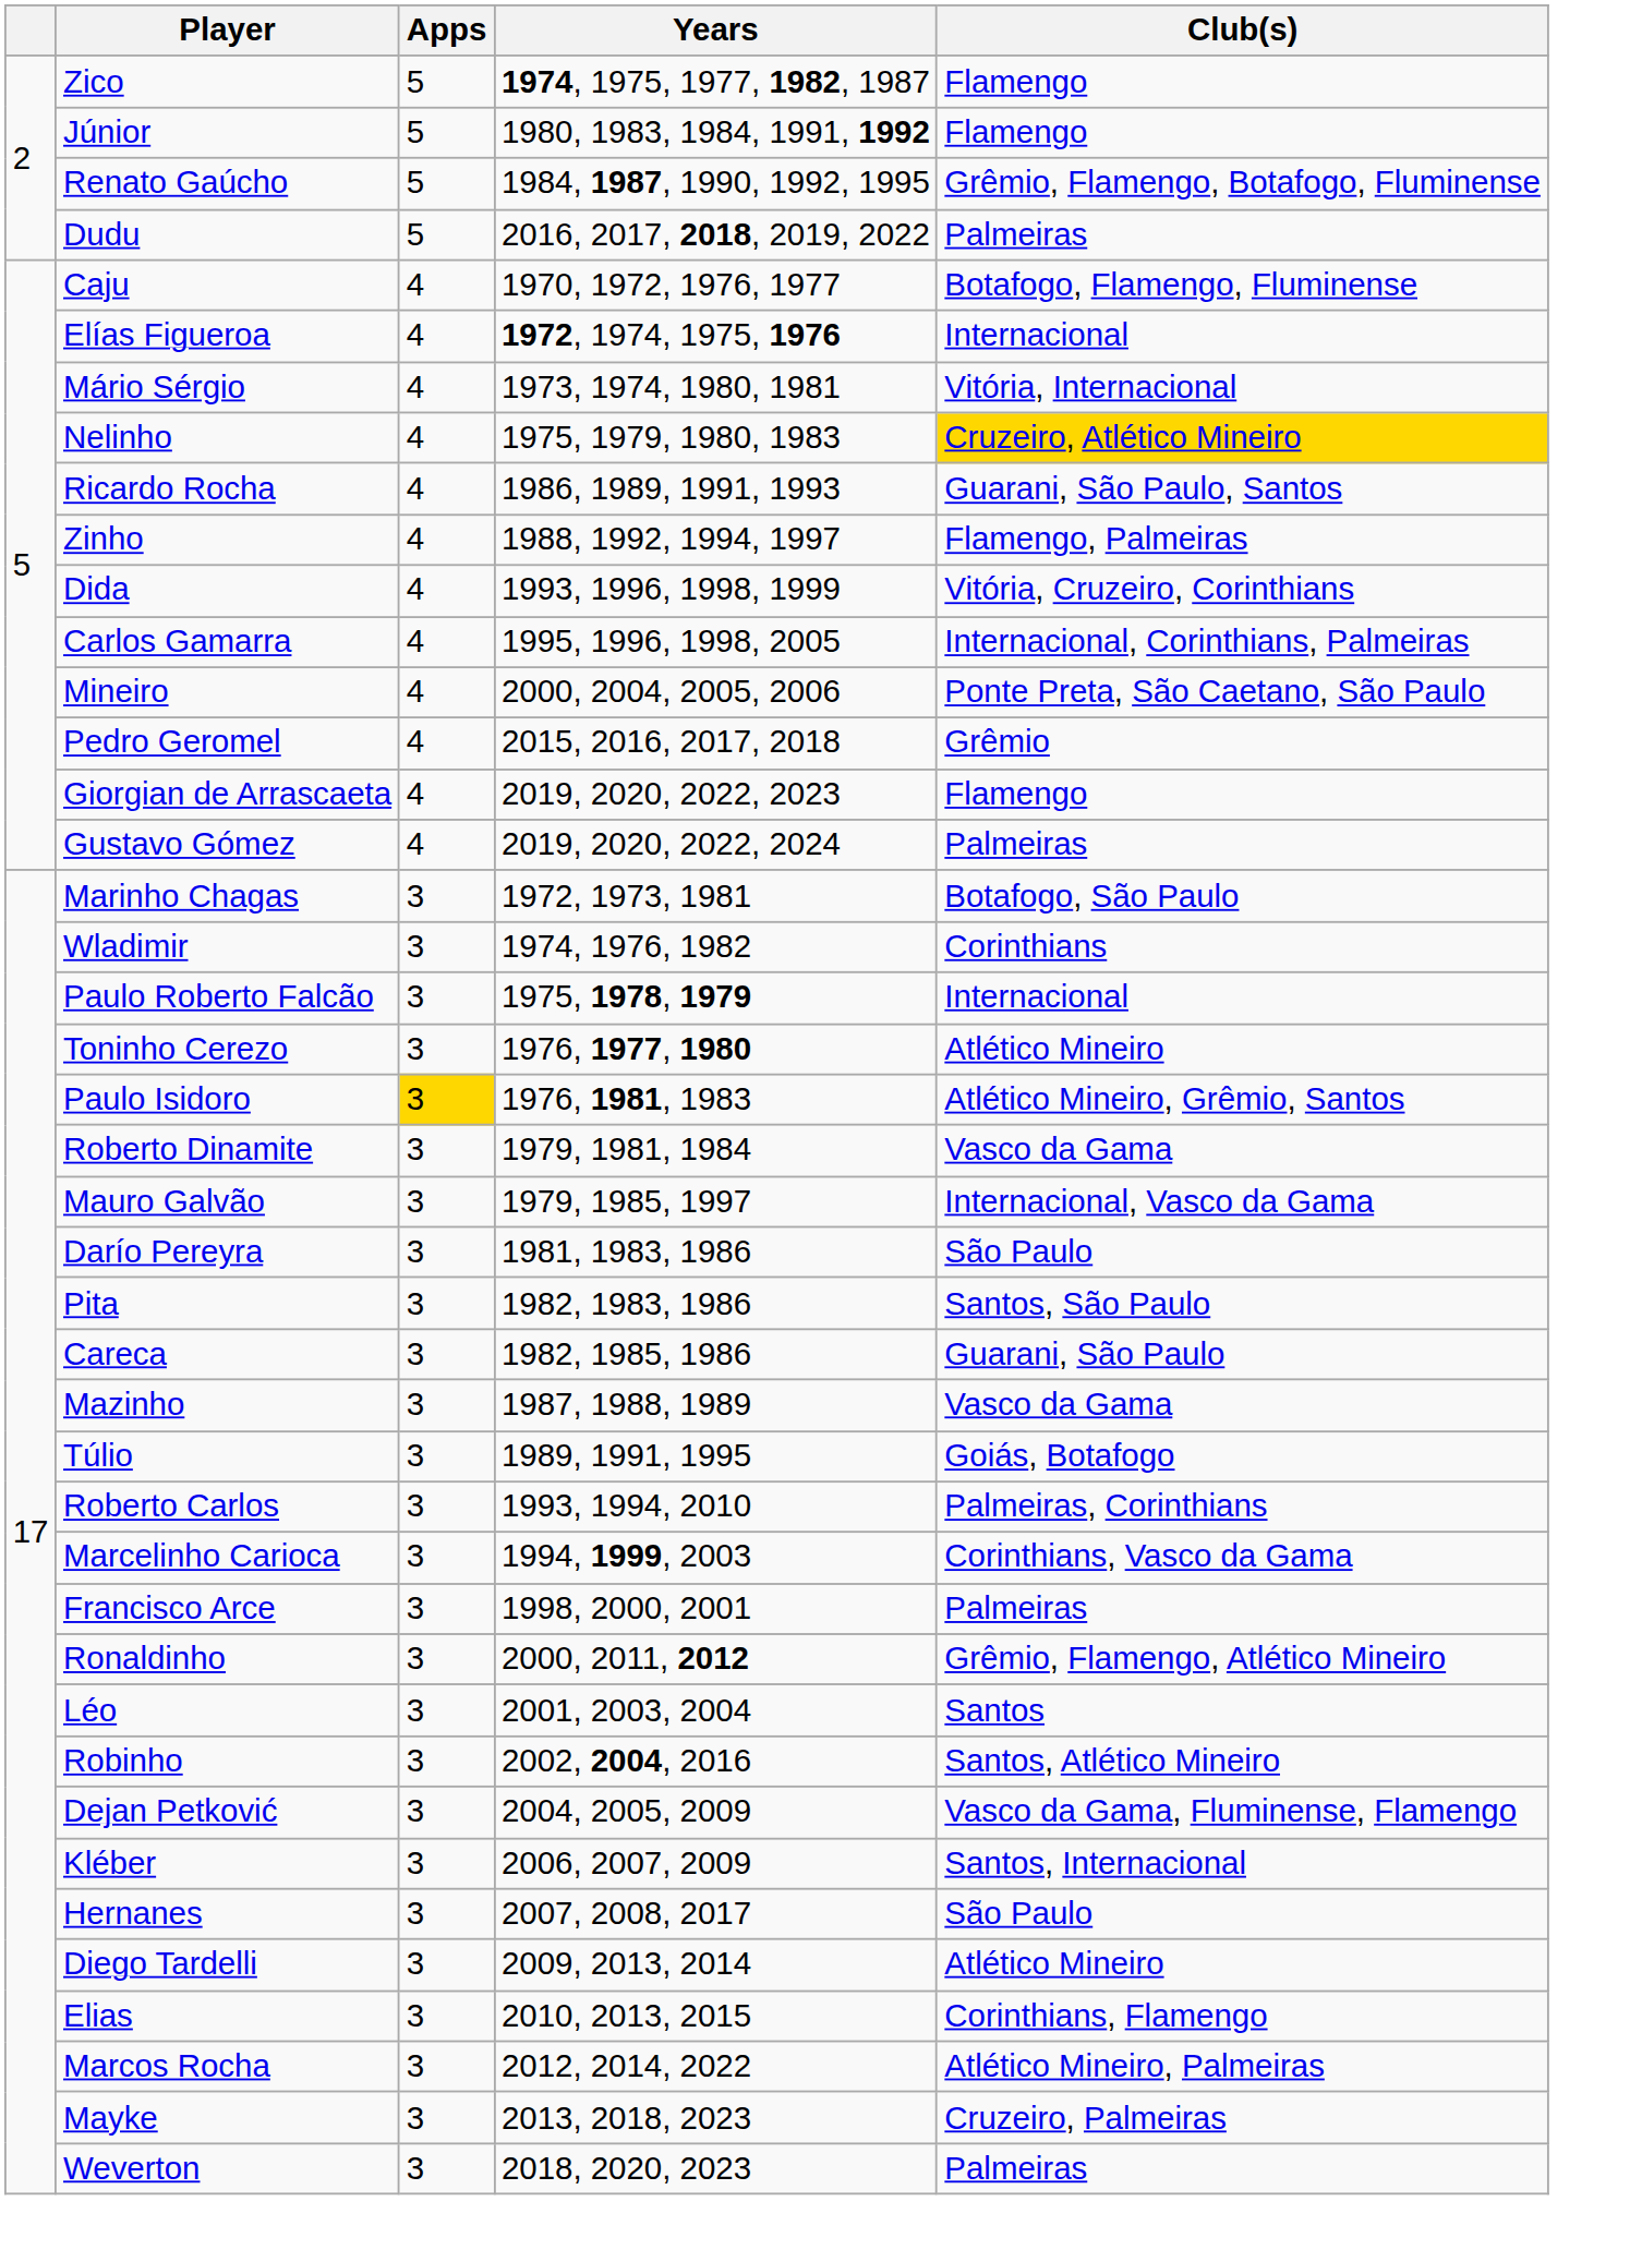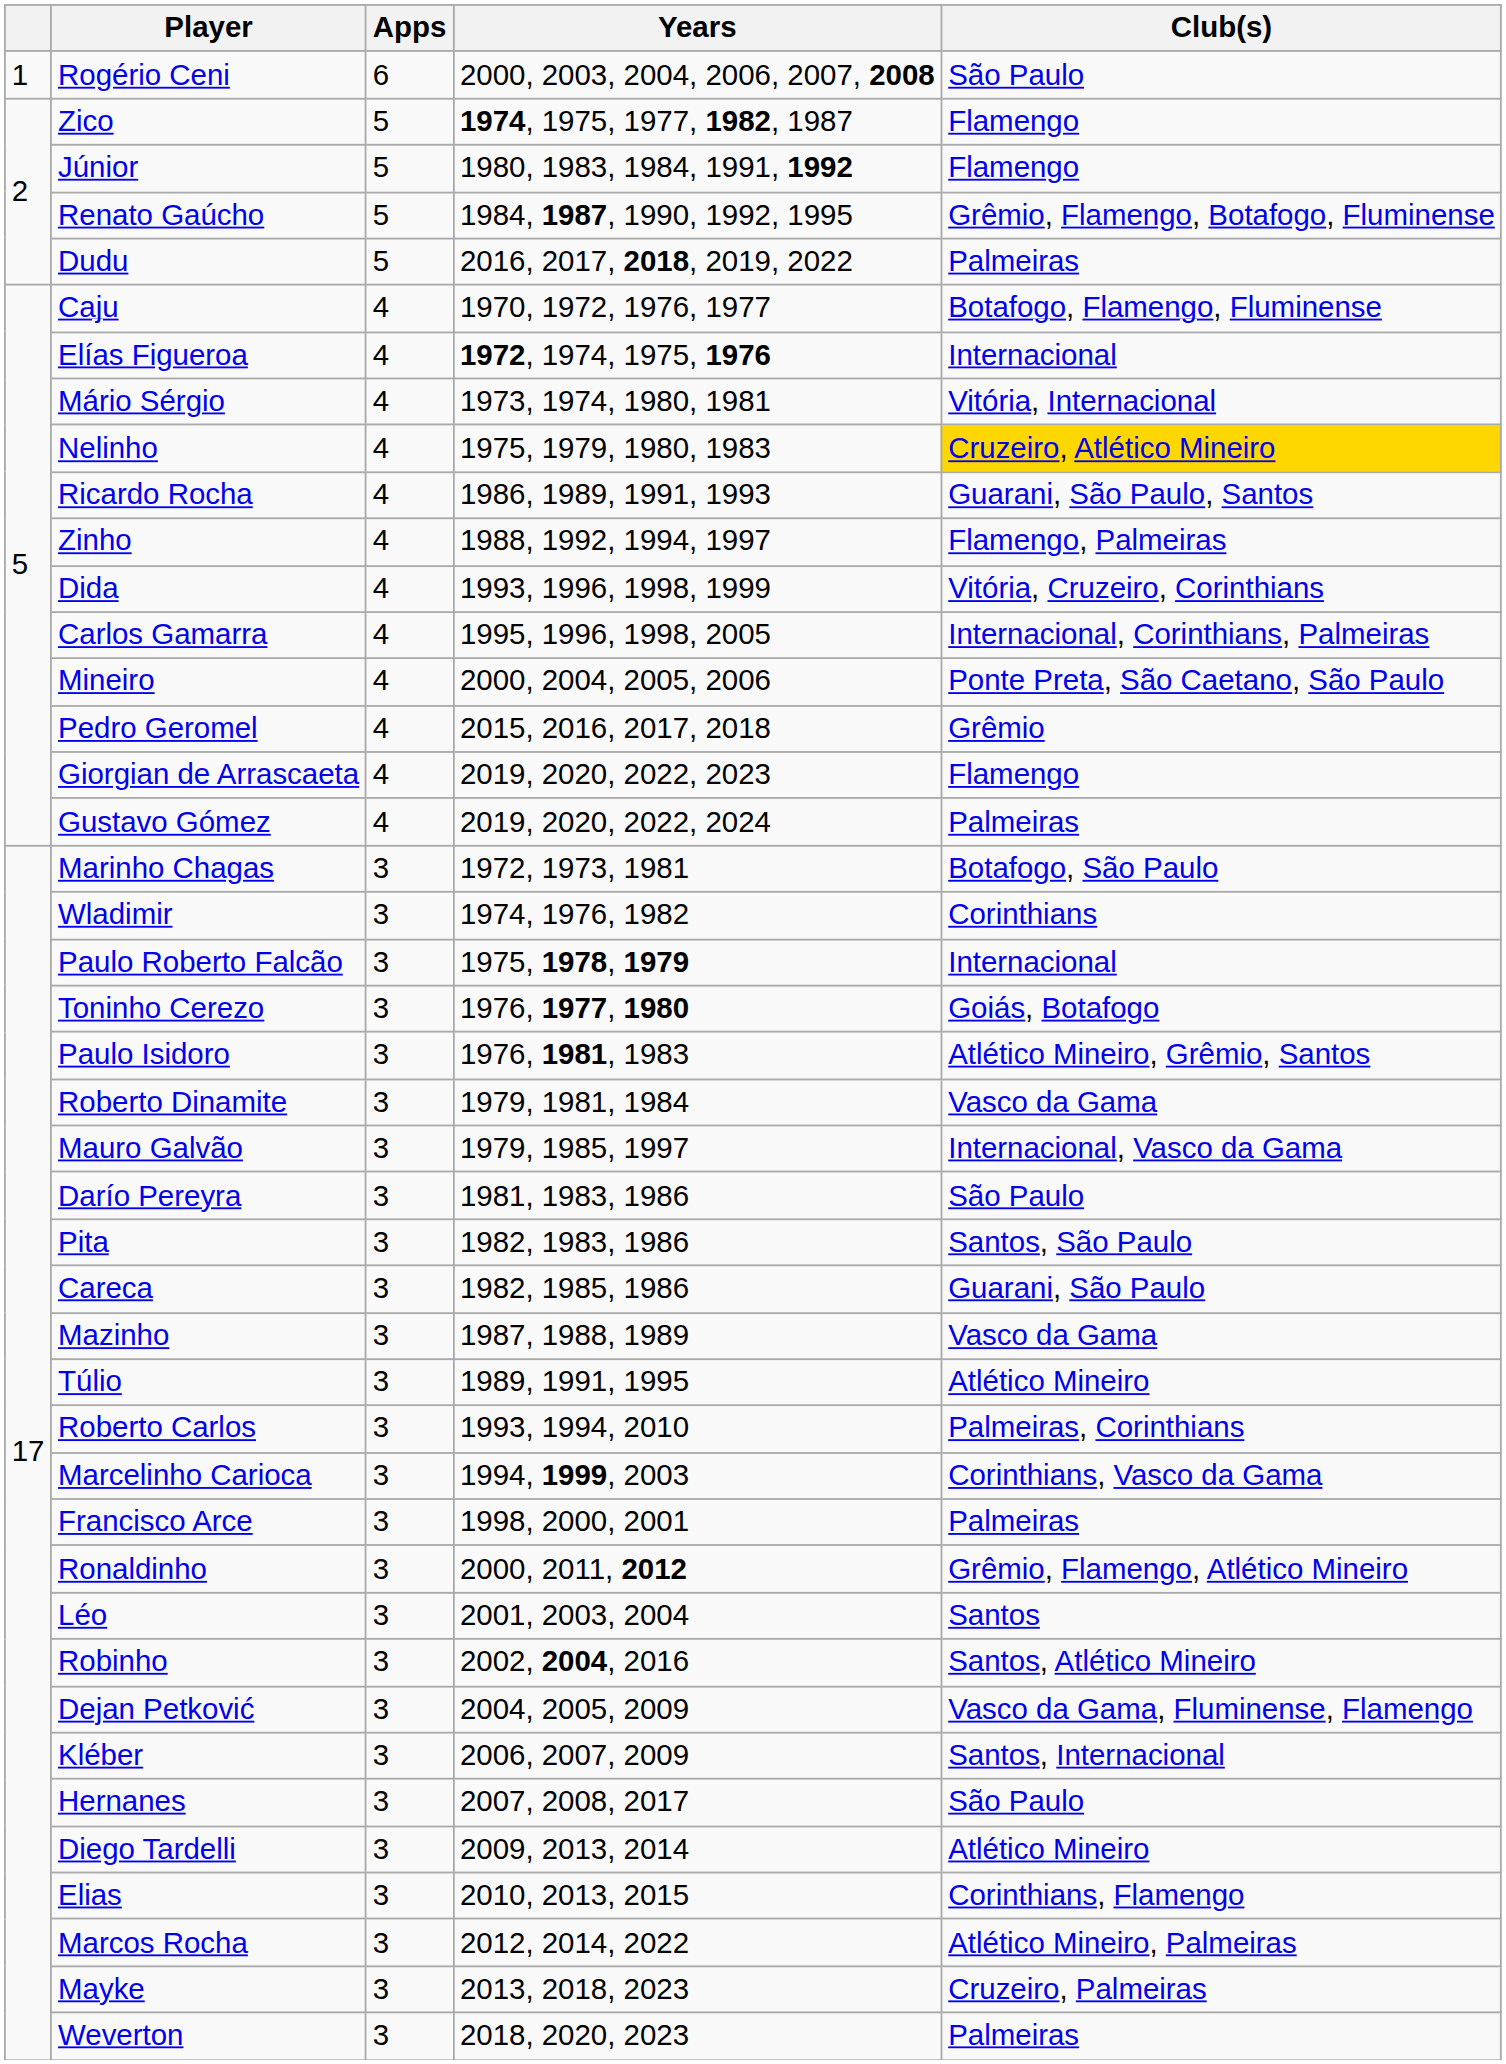+ row: 1 | Rogério Ceni | 6 | 2000, 2003, 2004, 2006, 2007, 2008 | São Paulo
Toninho Cerezo | Club(s): Atlético Mineiro -> Goiás, Botafogo
Paulo Isidoro | Apps: gold background -> no background
Túlio | Club(s): Goiás, Botafogo -> Atlético Mineiro
